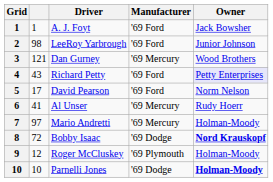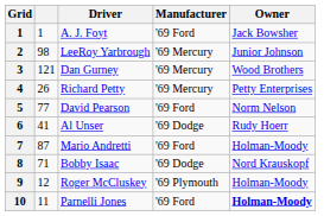LeeRoy Yarbrough | Manufacturer: '69 Ford -> '69 Mercury
Richard Petty | column 2: 43 -> 26
Richard Petty | Manufacturer: '69 Ford -> '69 Mercury
Richard Petty | Owner: lavender background -> no background
David Pearson | column 2: 17 -> 77
Al Unser | Manufacturer: '69 Mercury -> '69 Dodge
Mario Andretti | column 2: 97 -> 87
Mario Andretti | Manufacturer: '69 Mercury -> '69 Ford
Bobby Isaac | column 2: 72 -> 71
Bobby Isaac | Owner: bold -> normal
Parnelli Jones | column 2: 10 -> 11
Parnelli Jones | Manufacturer: '69 Dodge -> '69 Ford
